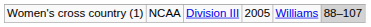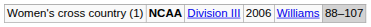Women's cross country (1) | column 2: normal -> bold
Women's cross country (1) | column 4: 2005 -> 2006
